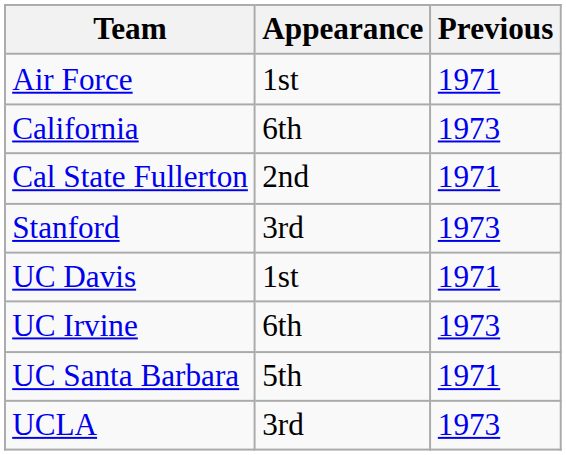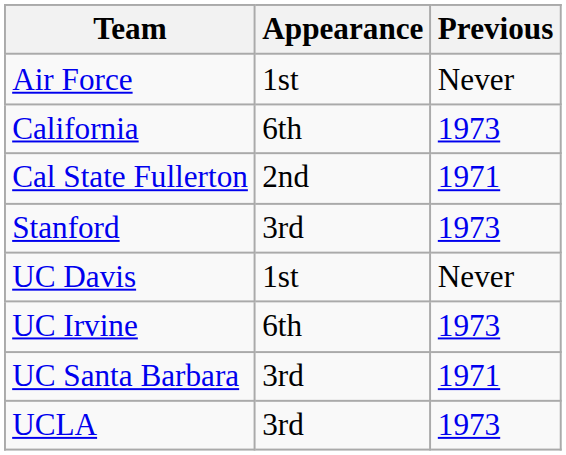Air Force | Previous: 1971 -> Never
UC Davis | Previous: 1971 -> Never
UC Santa Barbara | Appearance: 5th -> 3rd
